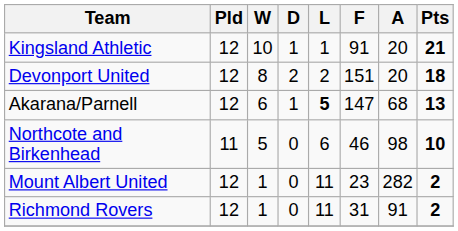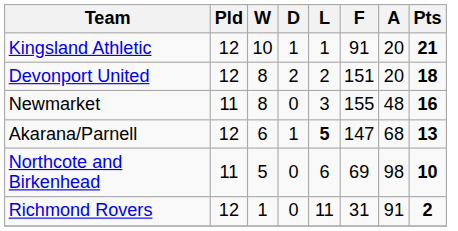+ row: Newmarket | 11 | 8 | 0 | 3 | 155 | 48 | 16
Northcote and Birkenhead | F: 46 -> 69
- row: Mount Albert United | 12 | 1 | 0 | 11 | 23 | 282 | 2
